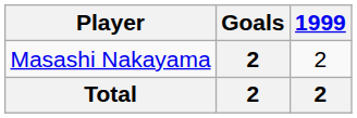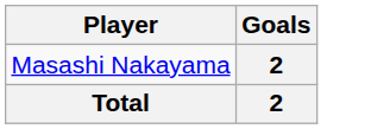- column: 1999 | 2 | 2
